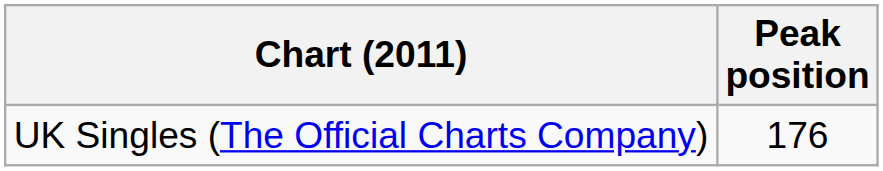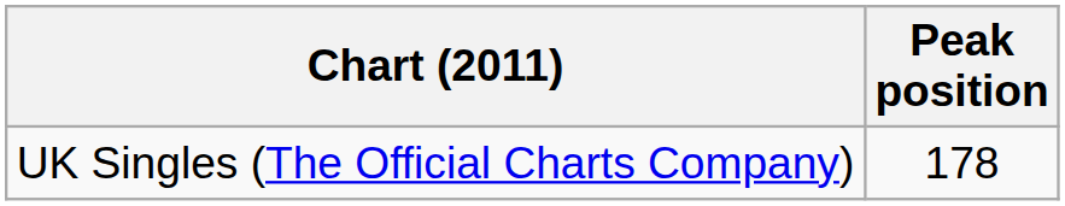UK Singles (The Official Charts Company) | Peak position: 176 -> 178
